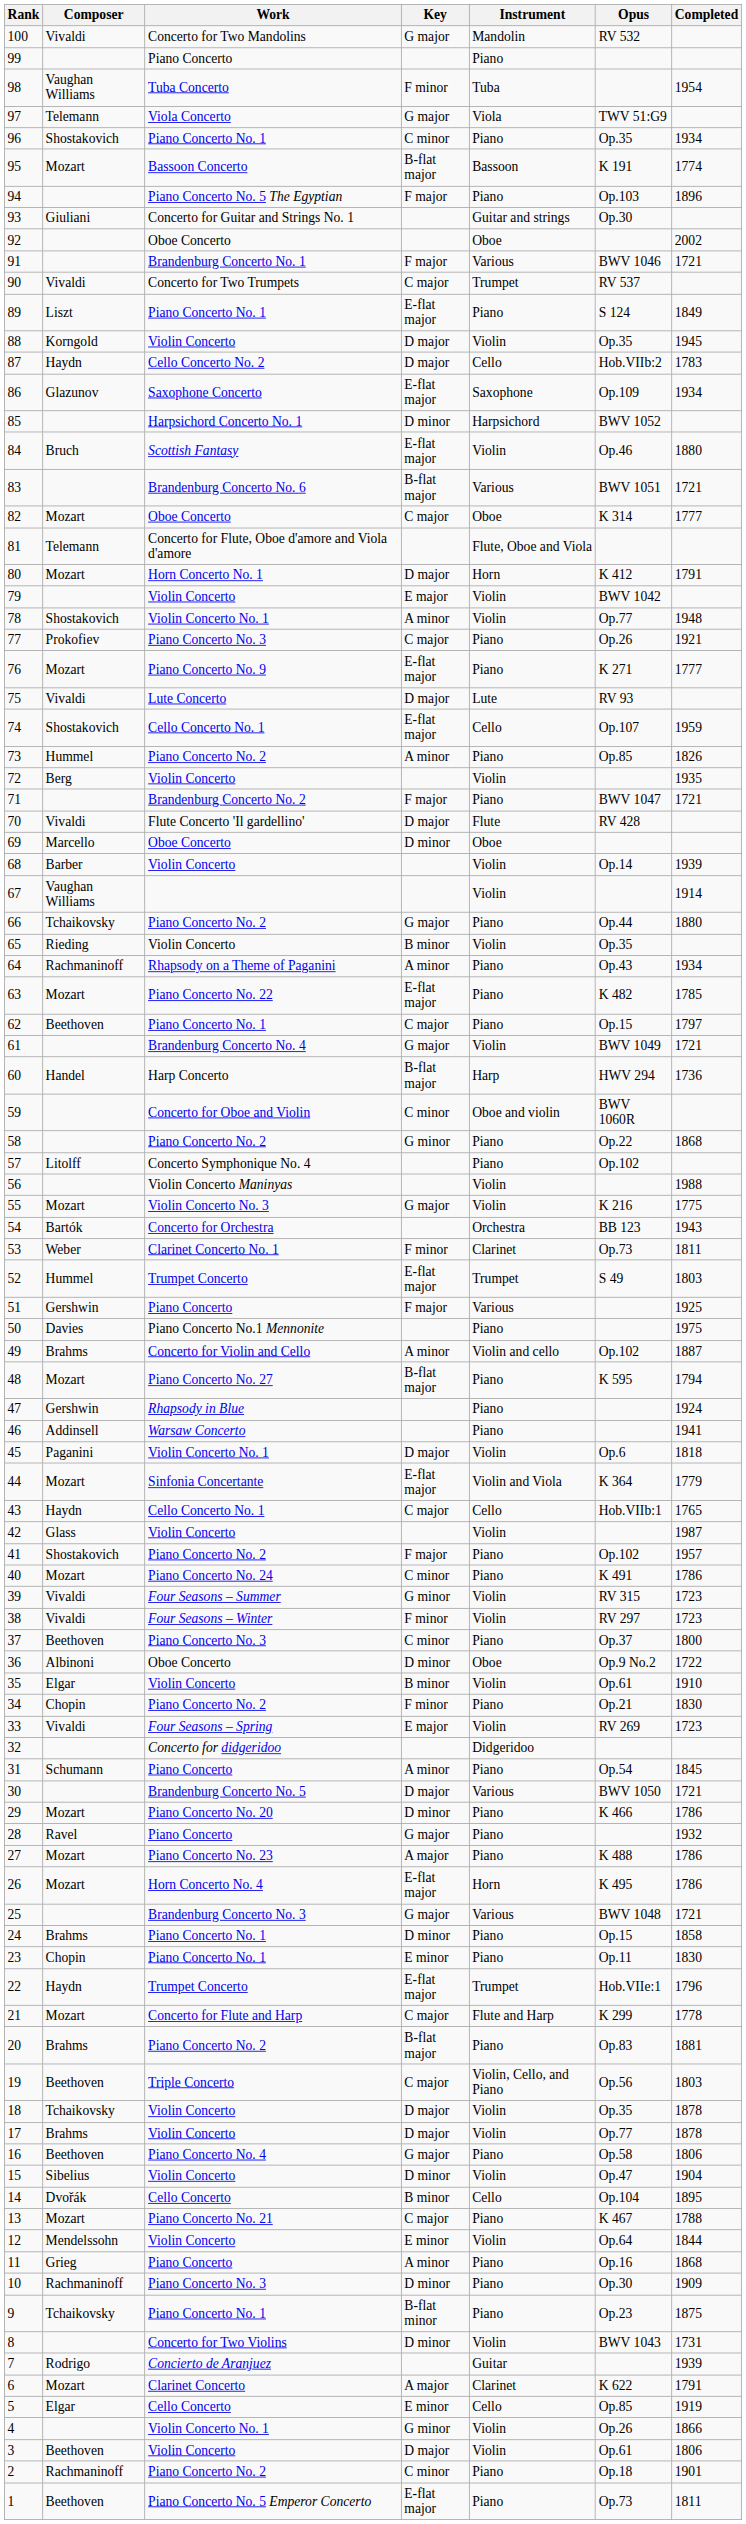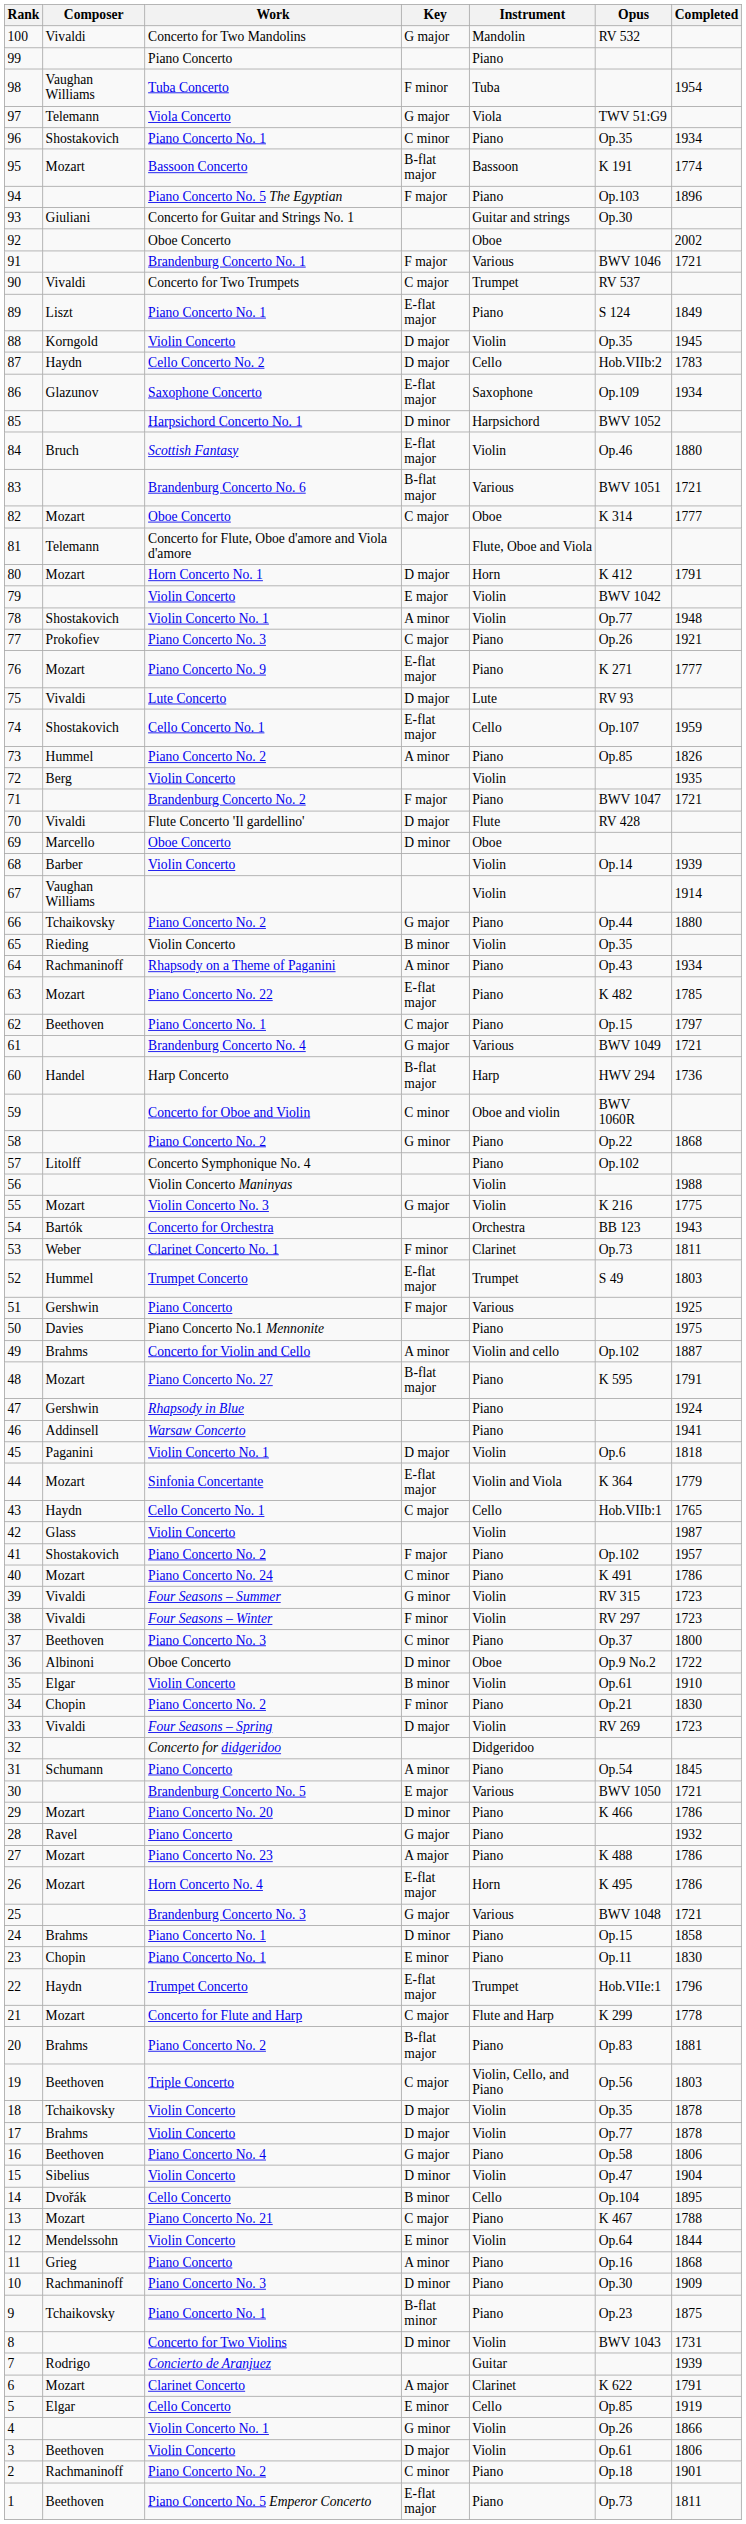61 | Instrument: Violin -> Various
48 | Completed: 1794 -> 1791
33 | Key: E major -> D major
30 | Key: D major -> E major
